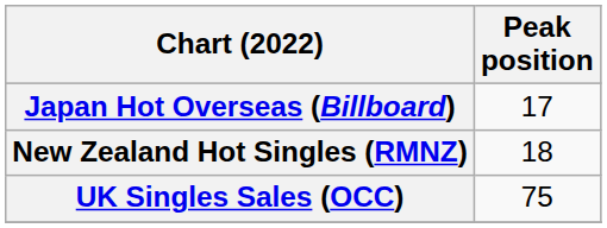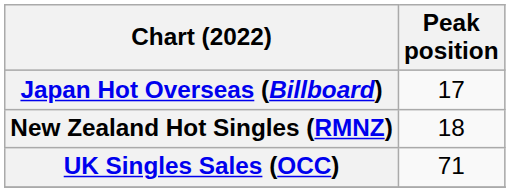UK Singles Sales (OCC) | Peak position: 75 -> 71
